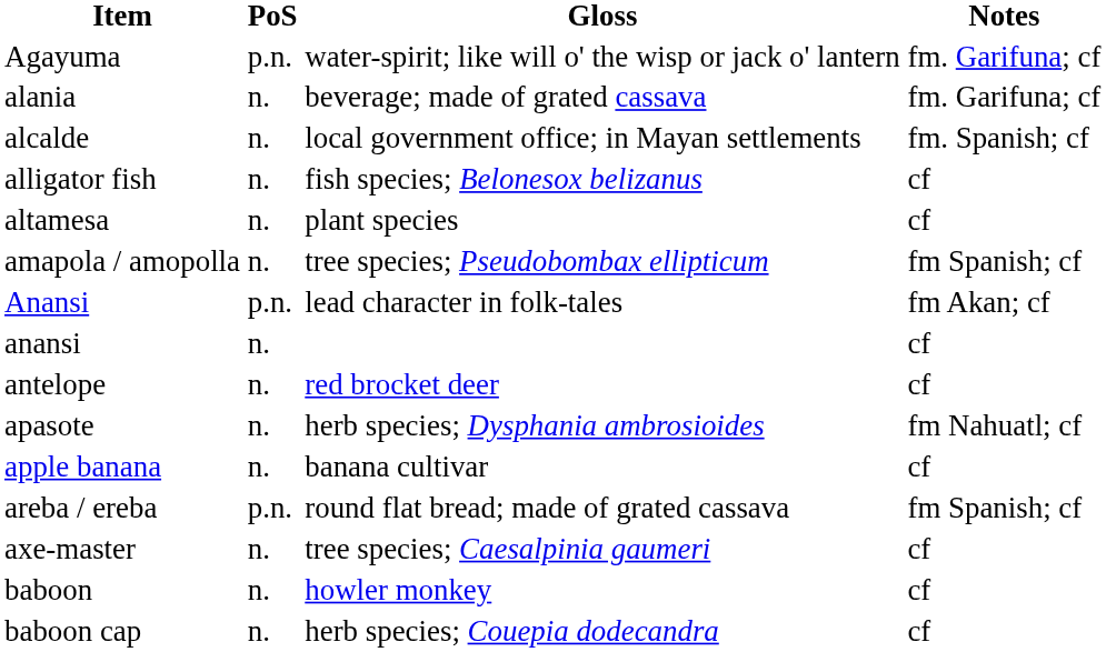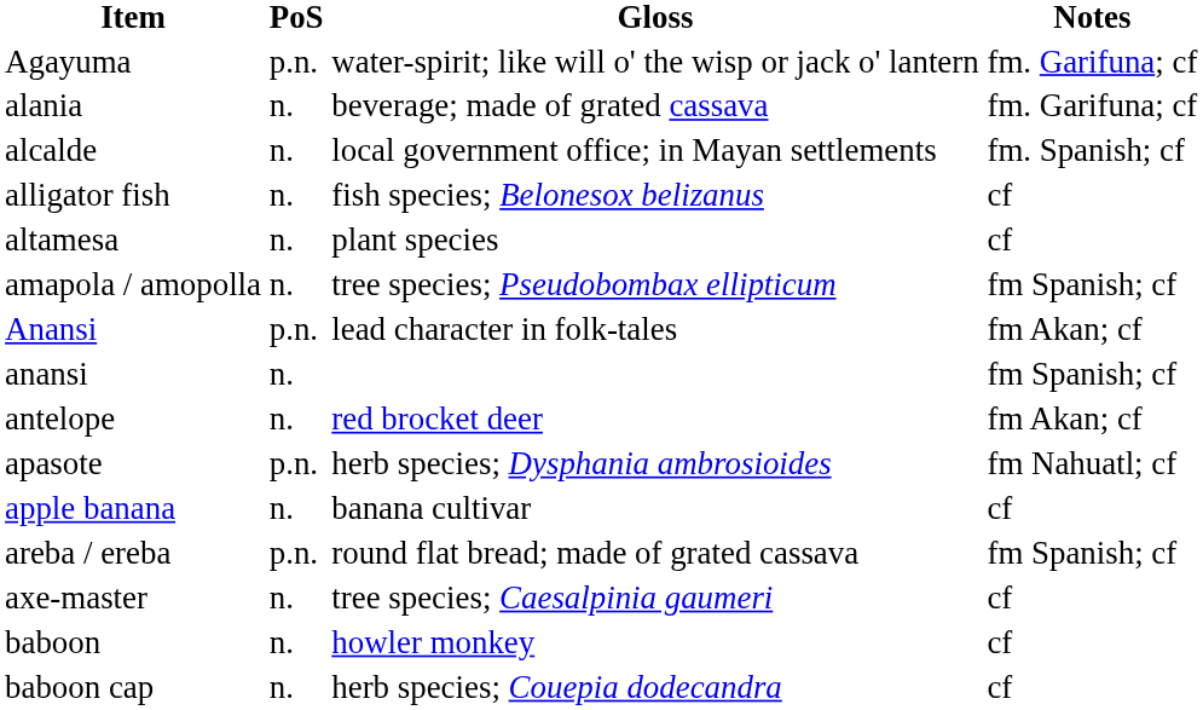anansi | Notes: cf -> fm Spanish; cf
antelope | Notes: cf -> fm Akan; cf
apasote | PoS: n. -> p.n.
